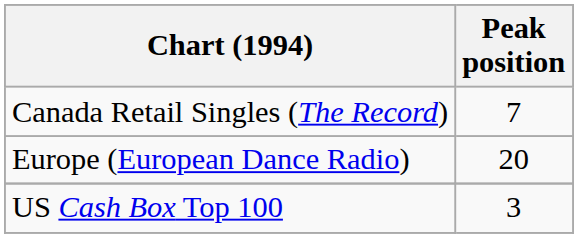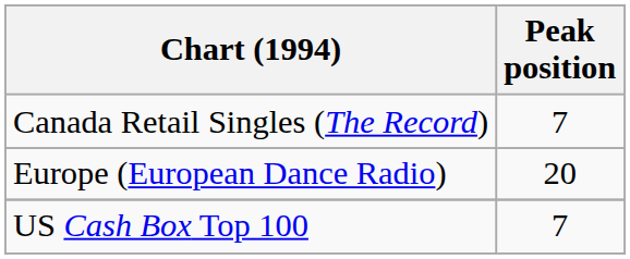US Cash Box Top 100 | Peak position: 3 -> 7
